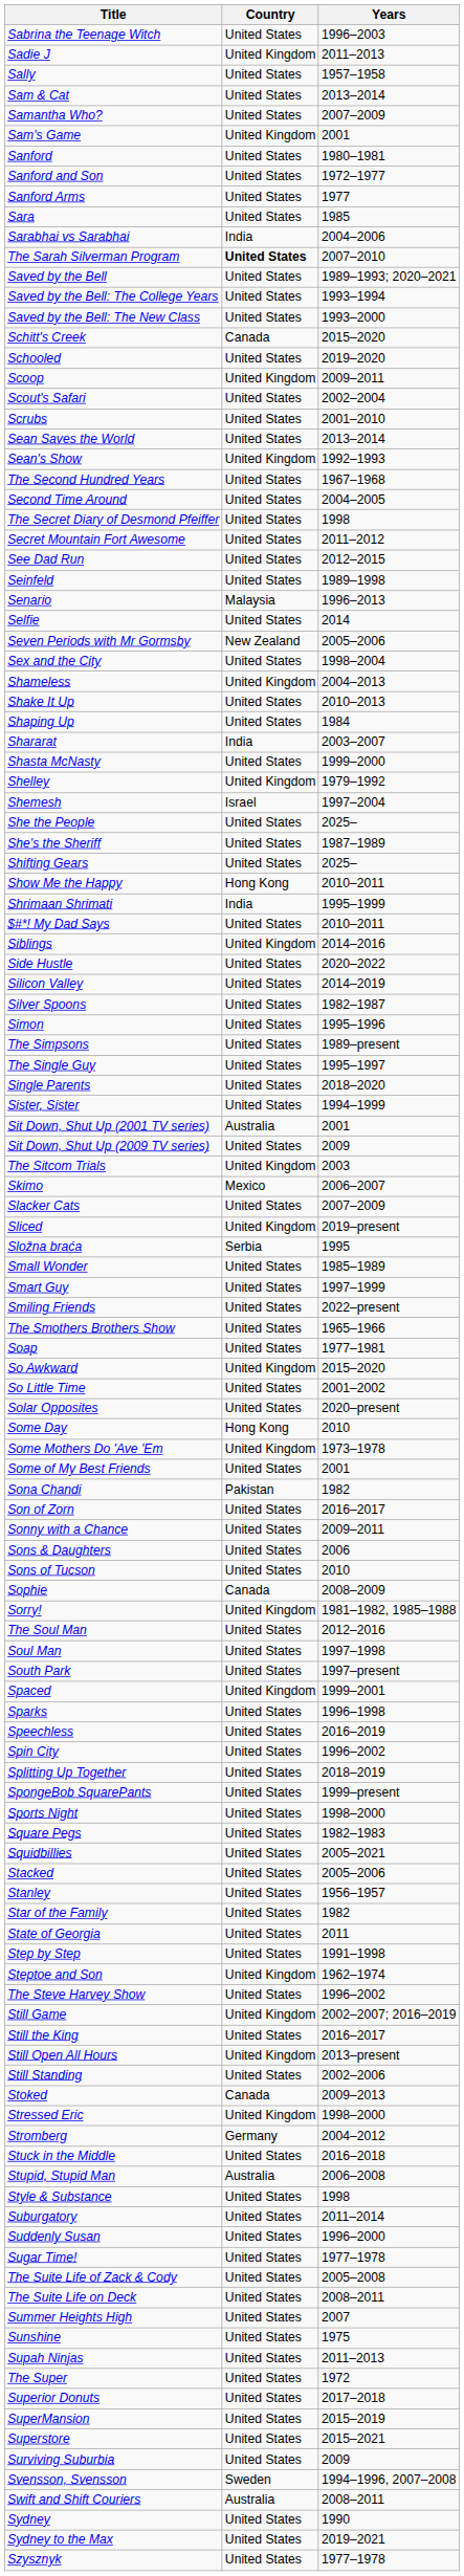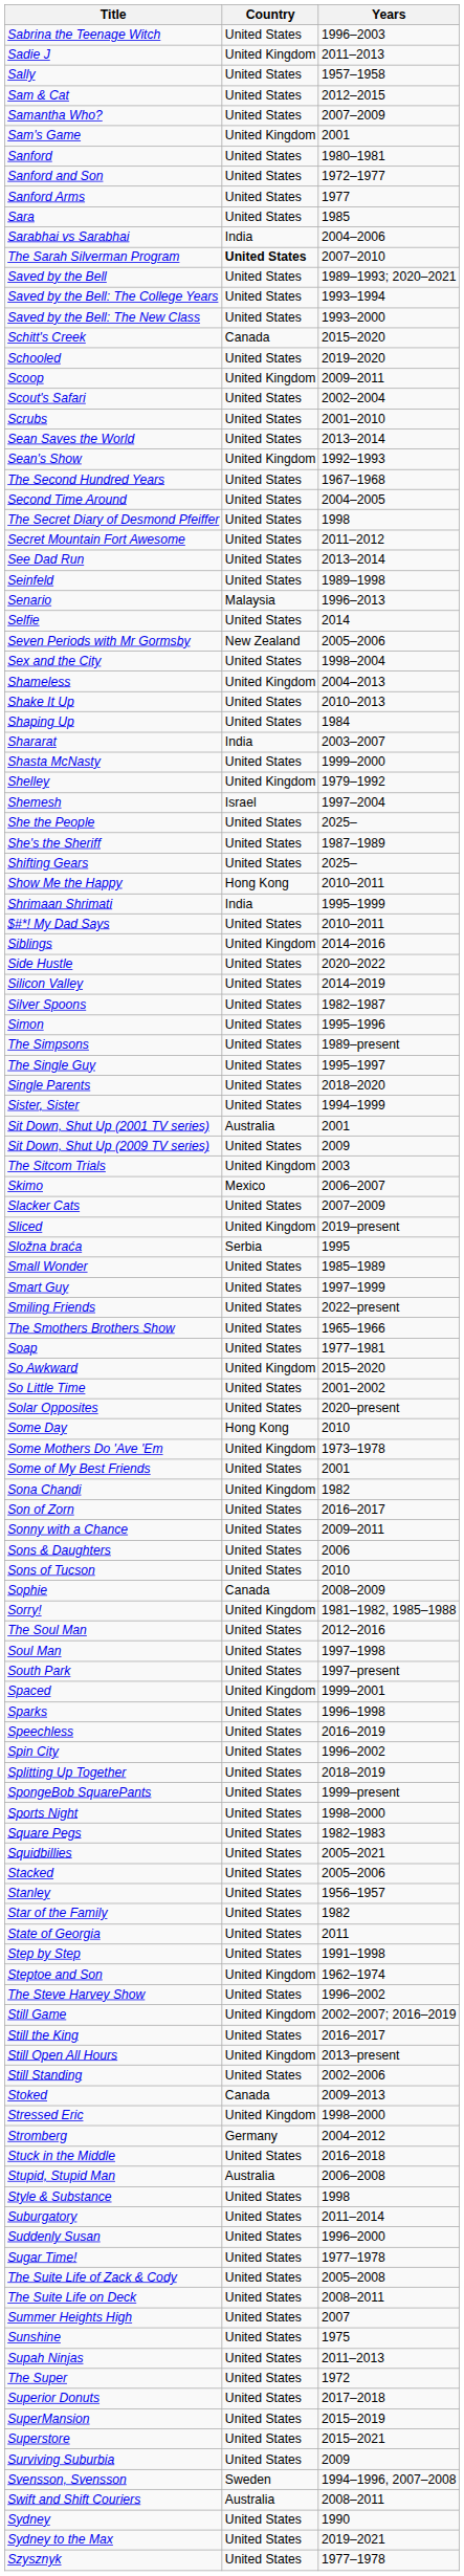Sam & Cat | Years: 2013–2014 -> 2012–2015
See Dad Run | Years: 2012–2015 -> 2013–2014
Sona Chandi | Country: Pakistan -> United Kingdom
